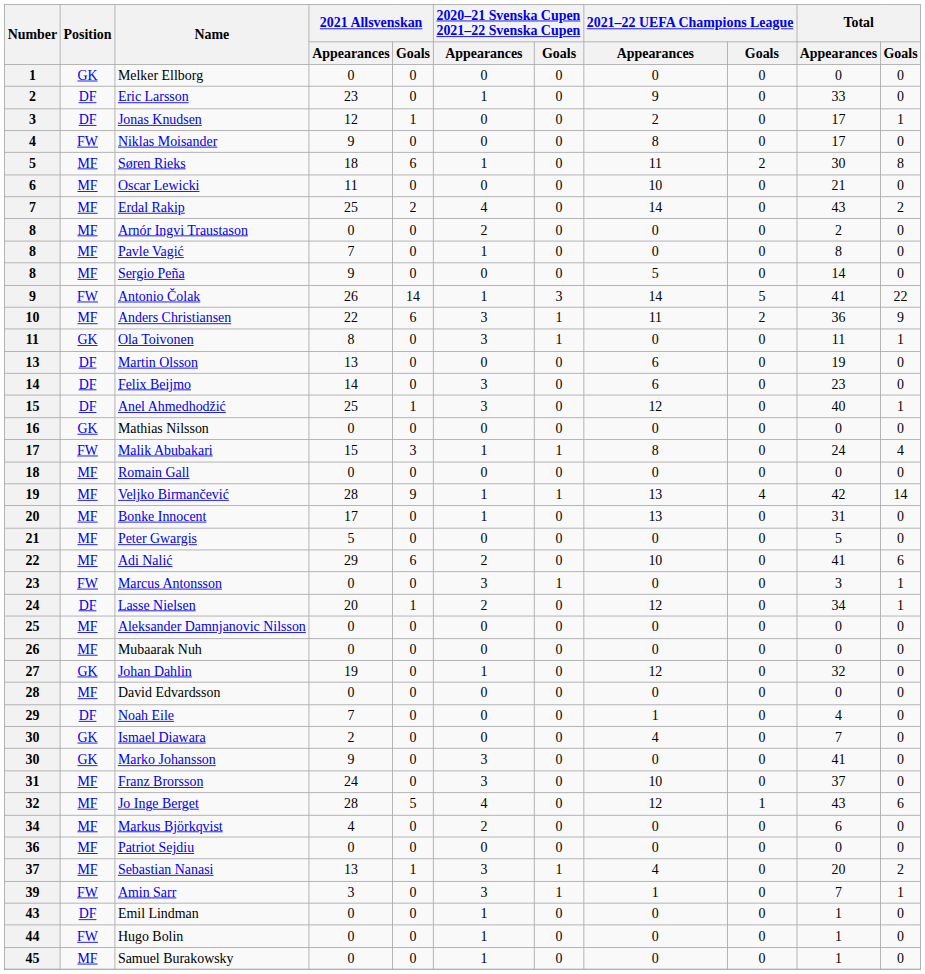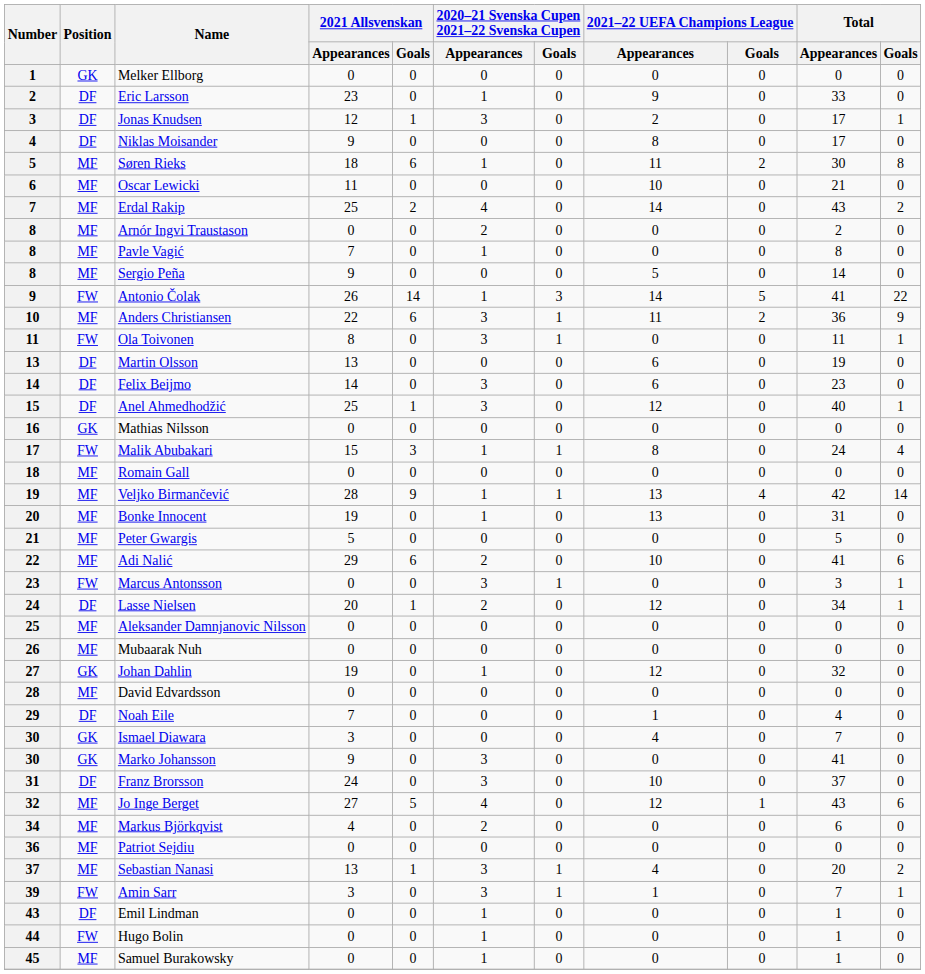Jonas Knudsen | 2020–21 Svenska Cupen 2021–22 Svenska Cupen / Appearances: 0 -> 3
Niklas Moisander | Position: FW -> DF
Ola Toivonen | Position: GK -> FW
Bonke Innocent | 2021 Allsvenskan / Appearances: 17 -> 19
Ismael Diawara | 2021 Allsvenskan / Appearances: 2 -> 3
Franz Brorsson | Position: MF -> DF
Jo Inge Berget | 2021 Allsvenskan / Appearances: 28 -> 27
